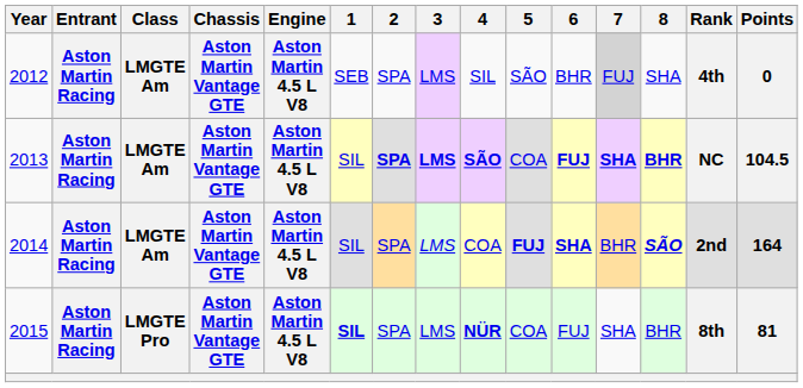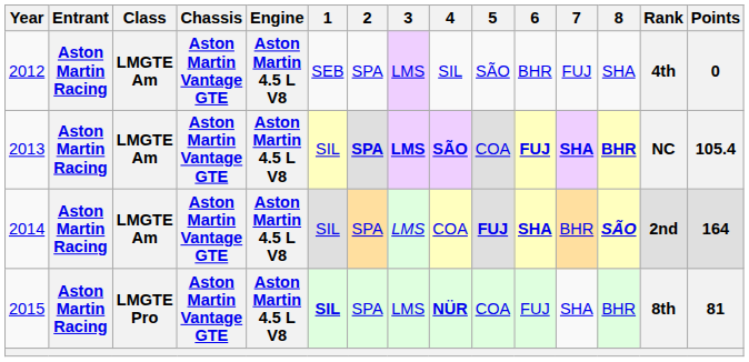2012 | 7: lightgrey background -> no background
2013 | Points: 104.5 -> 105.4
